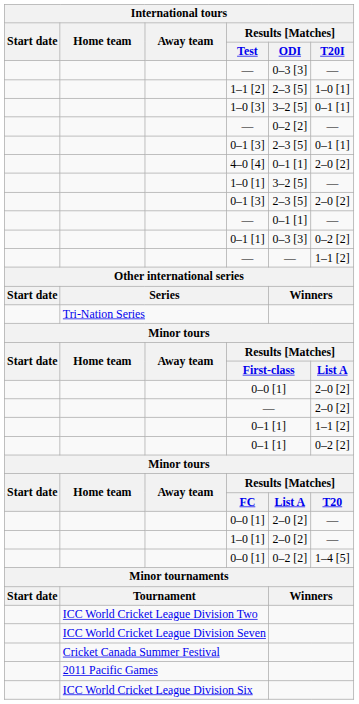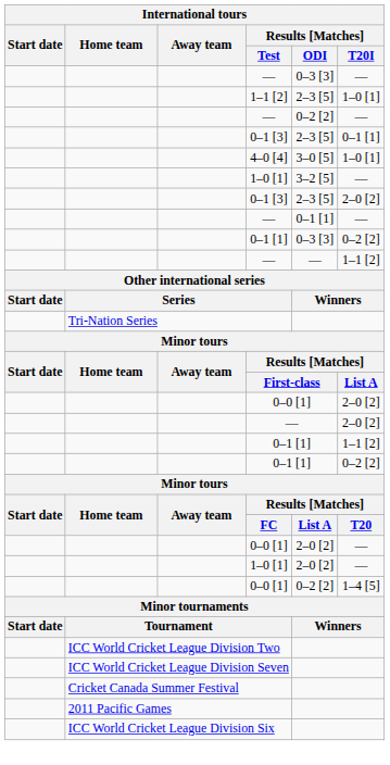- row: 1–0 [3] | 3–2 [5] | 0–1 [1]
4–0 [4] | Results [Matches] / ODI: 0–1 [1] -> 3–0 [5]
4–0 [4] | Results [Matches] / T20I: 2–0 [2] -> 1–0 [1]
